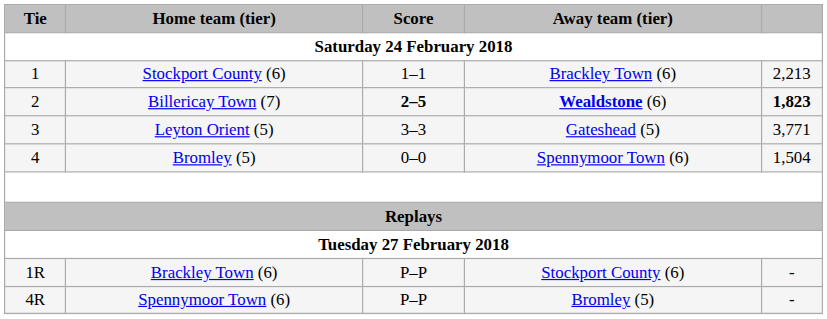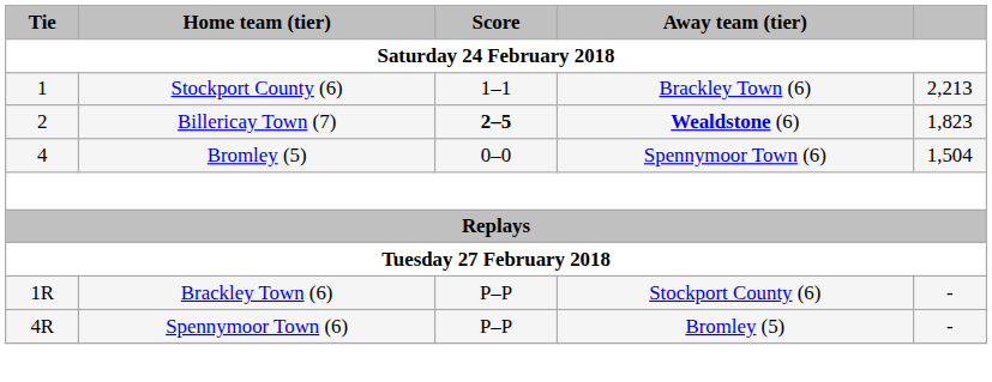Billericay Town (7) | column 5: bold -> normal
- row: 3 | Leyton Orient (5) | 3–3 | Gateshead (5) | 3,771
